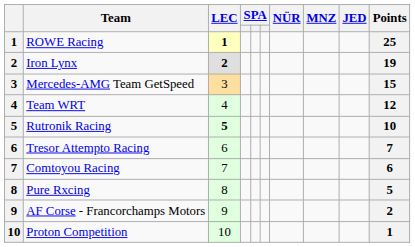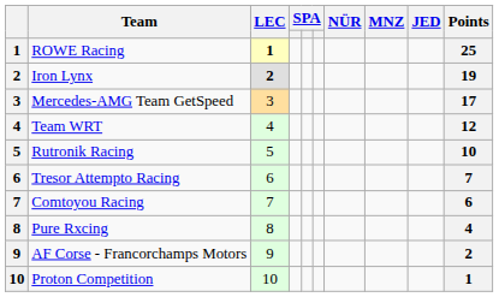Mercedes-AMG Team GetSpeed | Points: 15 -> 17
Rutronik Racing | LEC: bold -> normal
Pure Rxcing | Points: 5 -> 4
